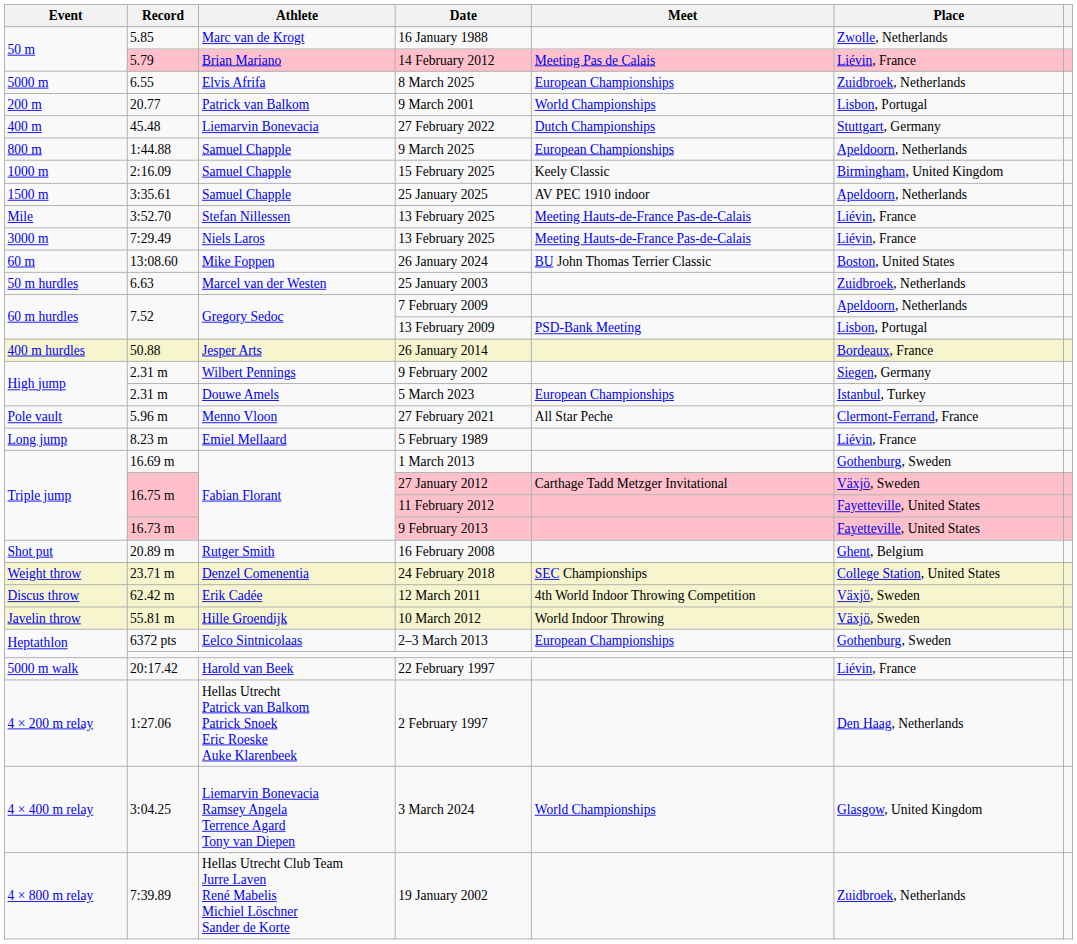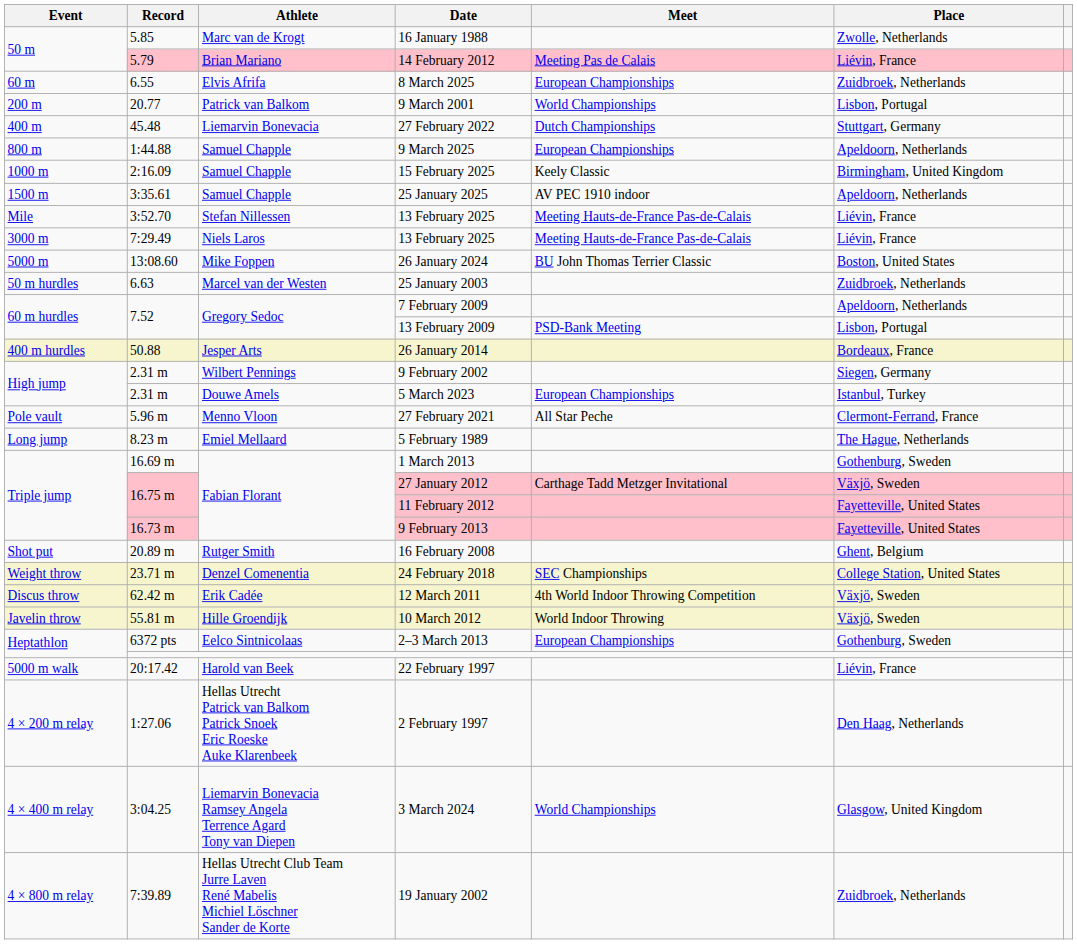8 March 2025 | Event: 5000 m -> 60 m
26 January 2024 | Event: 60 m -> 5000 m
5 February 1989 | Place: Liévin, France -> The Hague, Netherlands
